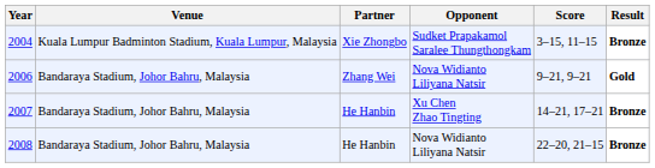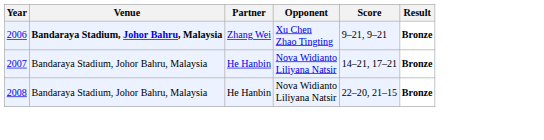- row: 2004 | Kuala Lumpur Badminton Stadium, Kuala Lumpur, Malaysia | Xie Zhongbo | Sudket Prapakamol Saralee Thungthongkam | 3–15, 11–15 | Bronze
2006 | Venue: normal -> bold
2006 | Opponent: Nova Widianto Liliyana Natsir -> Xu Chen Zhao Tingting
2006 | Result: Gold -> Bronze
2007 | Opponent: Xu Chen Zhao Tingting -> Nova Widianto Liliyana Natsir
